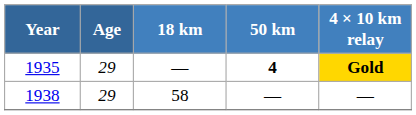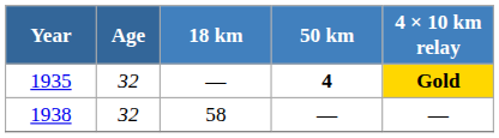1935 | Age: 29 -> 32
1938 | Age: 29 -> 32
